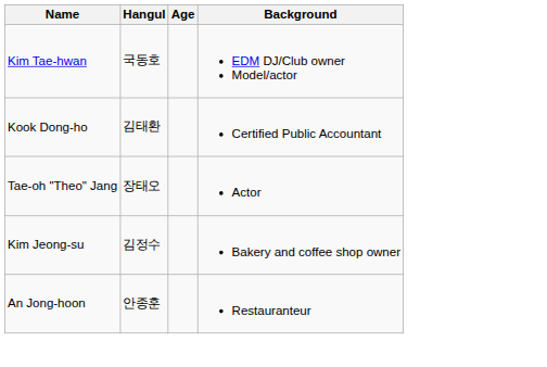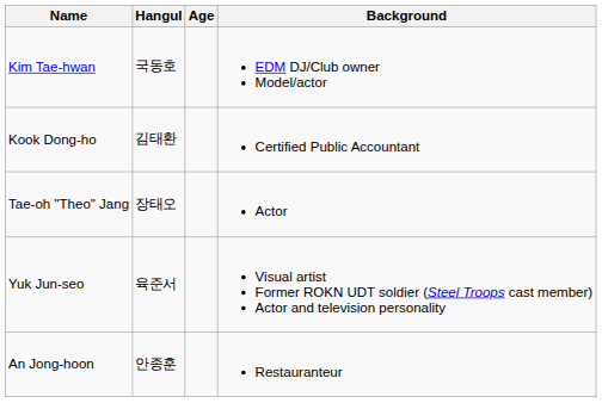- row: Kim Jeong-su | 김정수 | Bakery and coffee shop owner
+ row: Yuk Jun-seo | 육준서 | Visual artist Former ROKN UDT soldier (Steel Troops cast member) Actor and television personality
